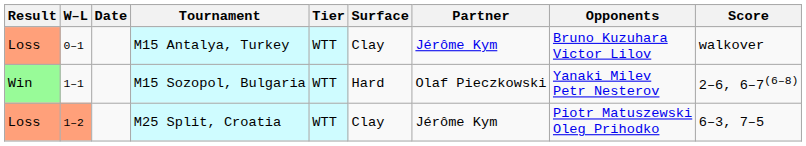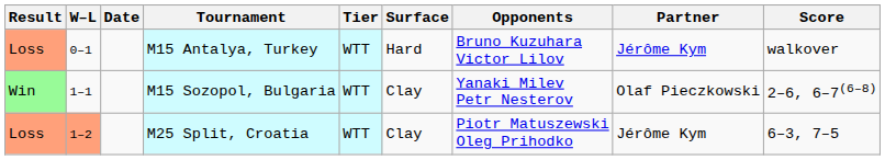columns swapped: Partner <-> Opponents
M15 Antalya, Turkey | Surface: Clay -> Hard
M15 Sozopol, Bulgaria | Surface: Hard -> Clay
